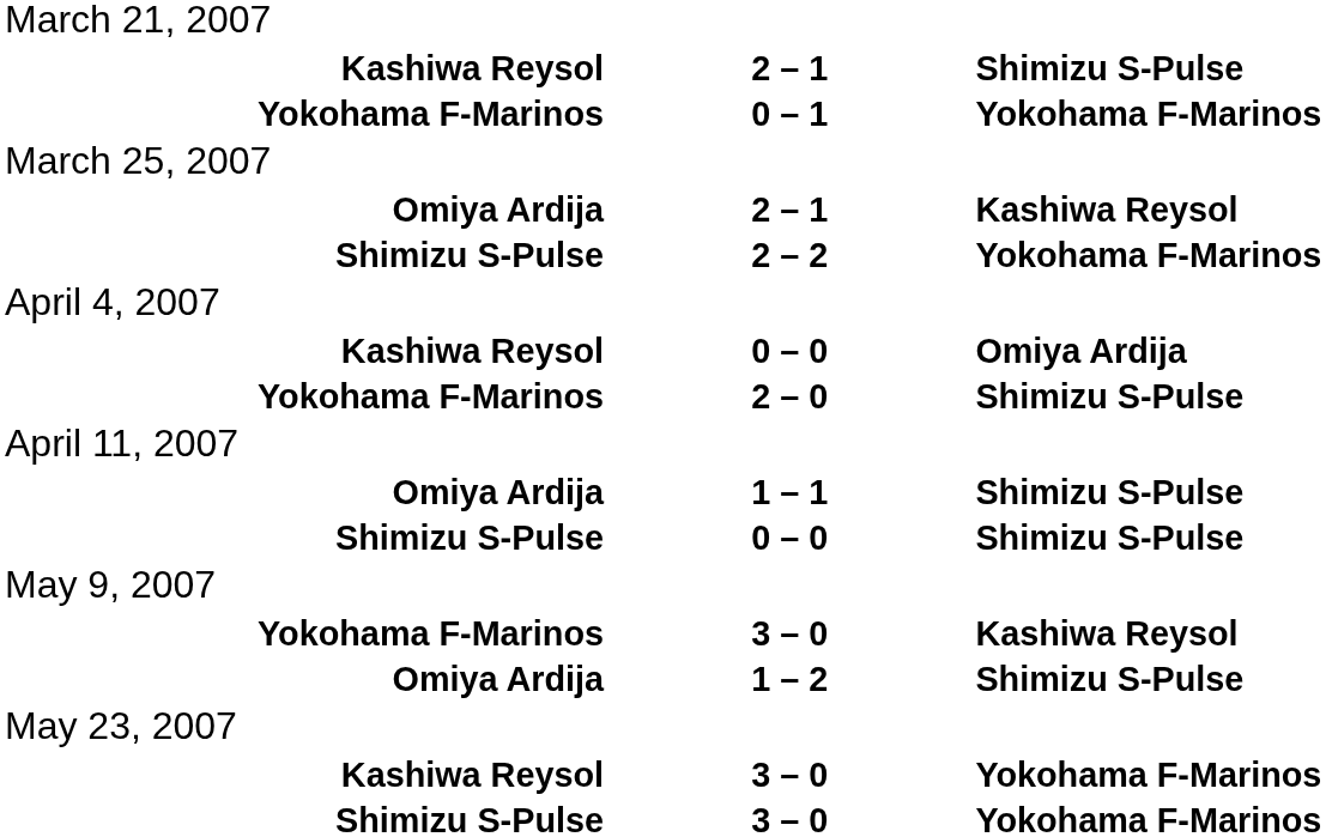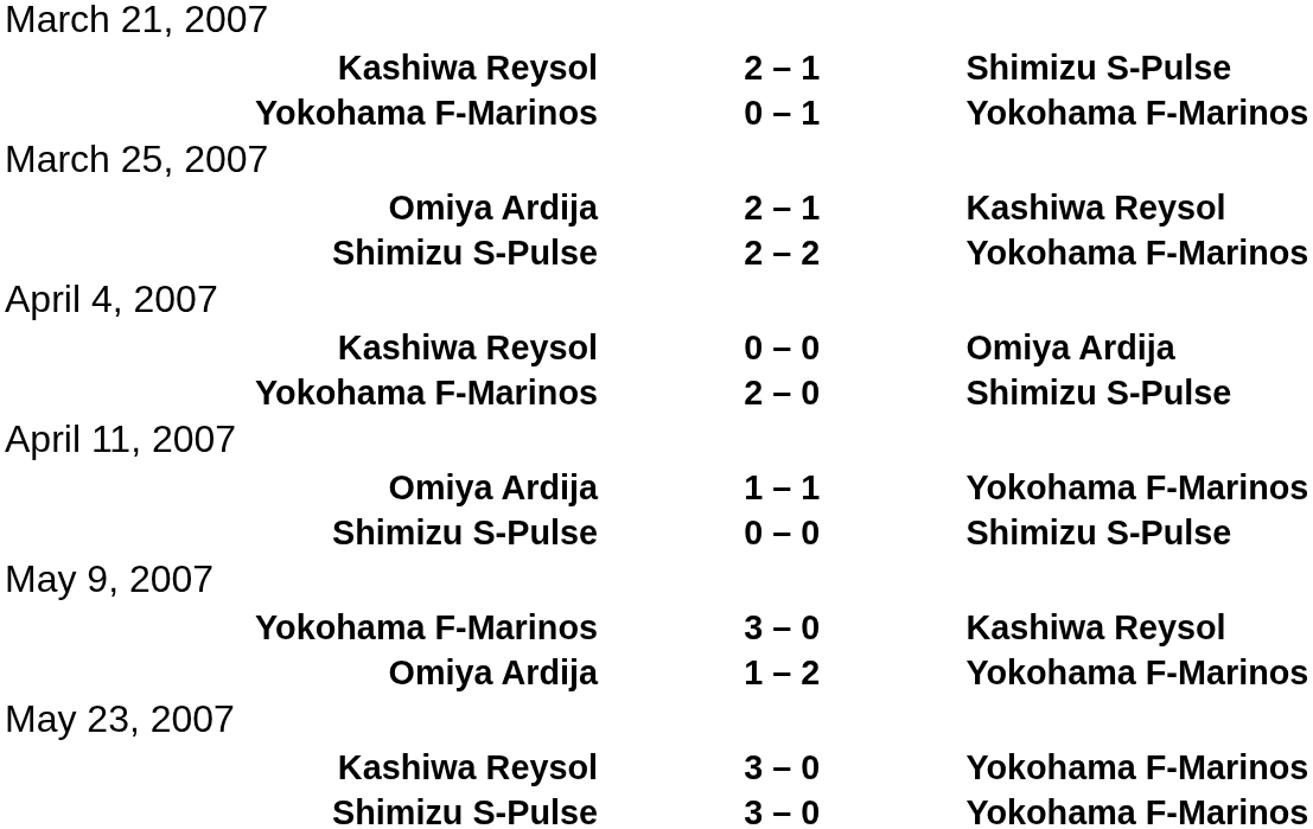Omiya Ardija / 1 – 1 | column 3: Shimizu S-Pulse -> Yokohama F-Marinos
Omiya Ardija / 1 – 2 | column 3: Shimizu S-Pulse -> Yokohama F-Marinos
